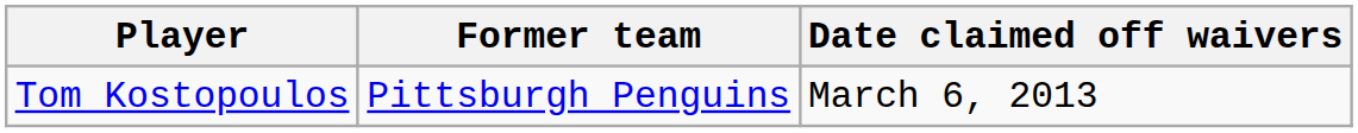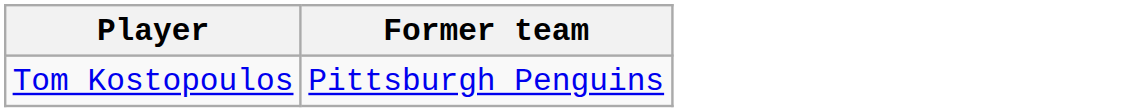- column: Date claimed off waivers | March 6, 2013
